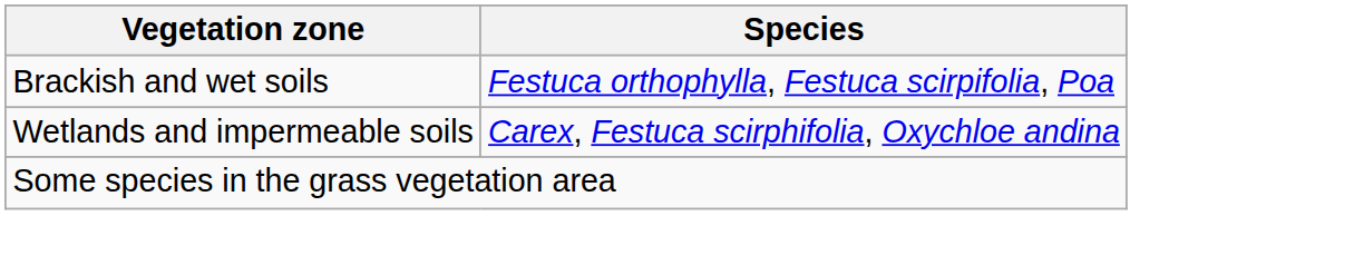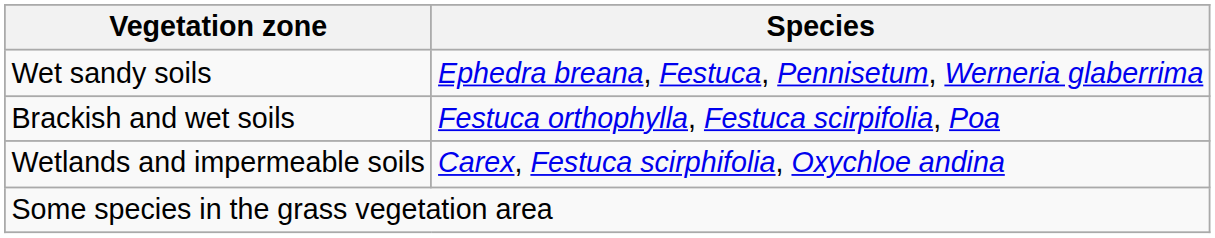+ row: Wet sandy soils | Ephedra breana, Festuca, Pennisetum, Werneria glaberrima
